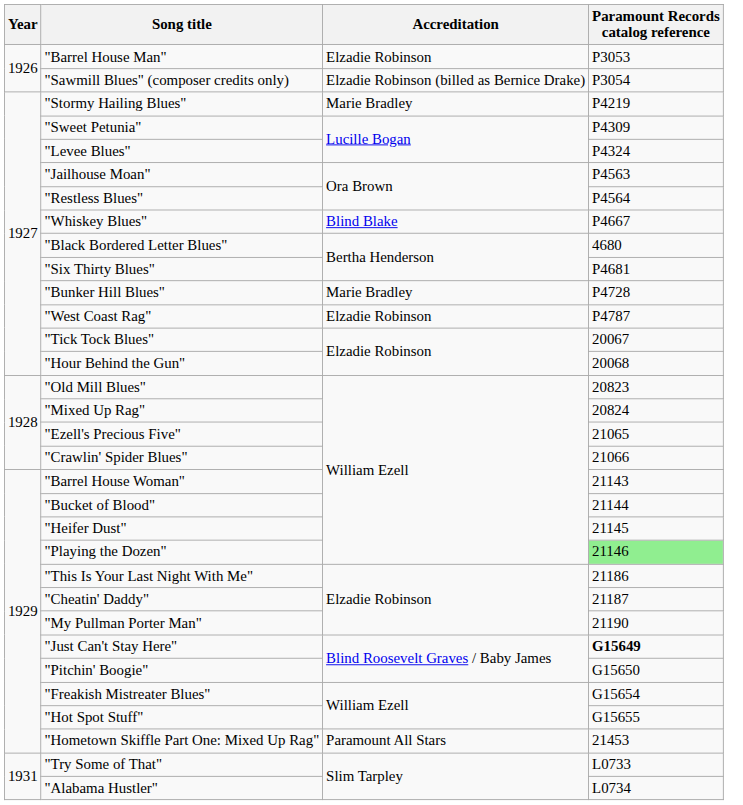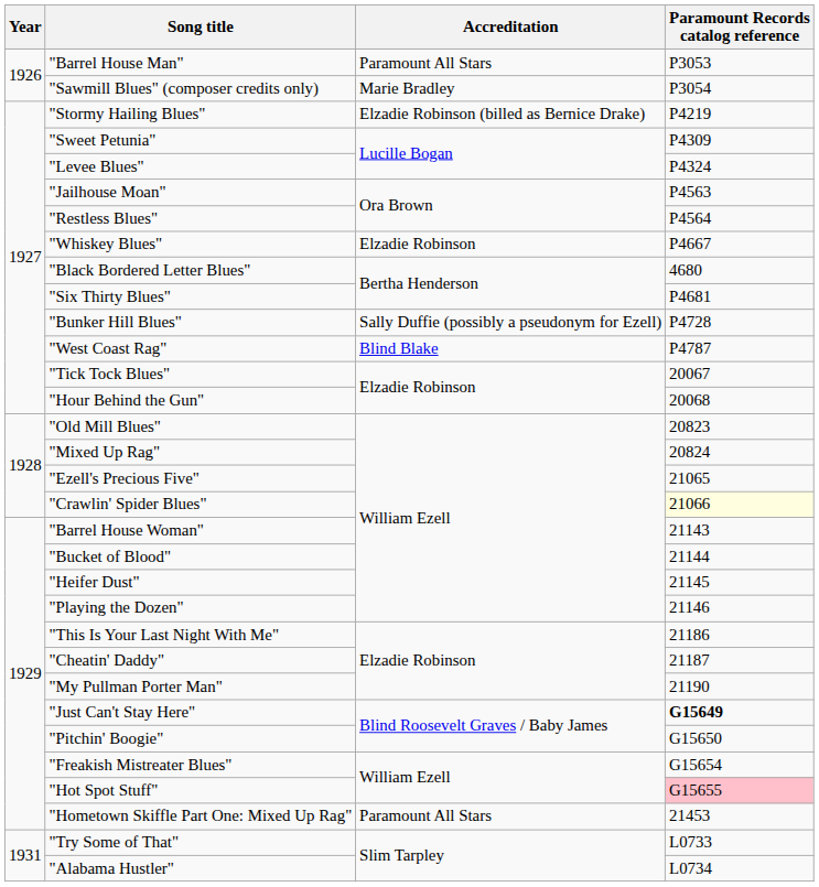"Barrel House Man" | Accreditation: Elzadie Robinson -> Paramount All Stars
"Sawmill Blues" (composer credits only) | Accreditation: Elzadie Robinson (billed as Bernice Drake) -> Marie Bradley
"Stormy Hailing Blues" | Accreditation: Marie Bradley -> Elzadie Robinson (billed as Bernice Drake)
"Whiskey Blues" | Accreditation: Blind Blake -> Elzadie Robinson
"Bunker Hill Blues" | Accreditation: Marie Bradley -> Sally Duffie (possibly a pseudonym for Ezell)
"West Coast Rag" | Accreditation: Elzadie Robinson -> Blind Blake
"Crawlin' Spider Blues" | Paramount Records catalog reference: no background -> lightyellow background
"Playing the Dozen" | Paramount Records catalog reference: lightgreen background -> no background
"Hot Spot Stuff" | Paramount Records catalog reference: no background -> pink background
